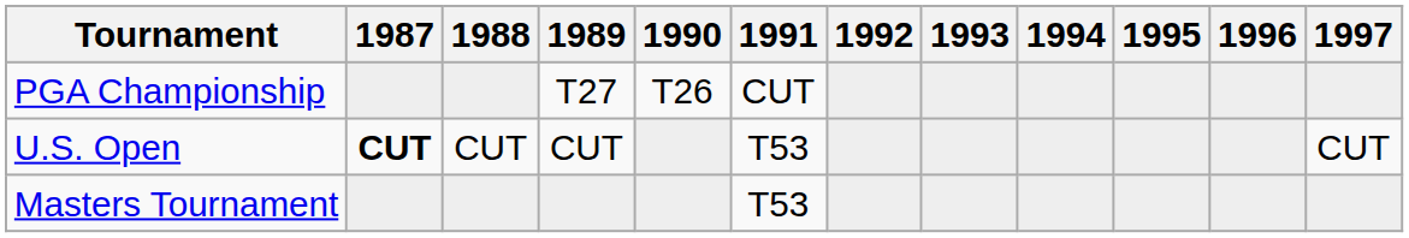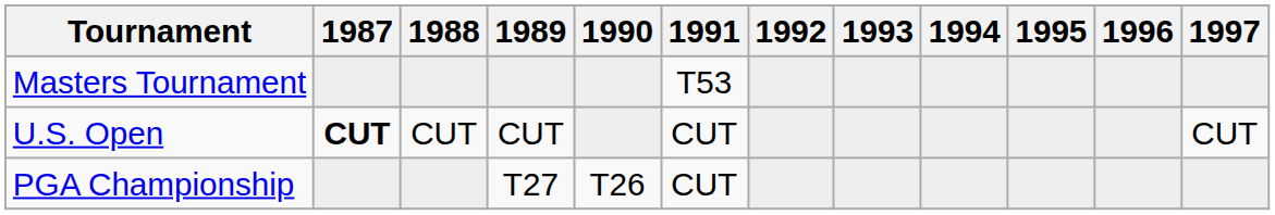rows swapped: Masters Tournament <-> PGA Championship
U.S. Open | 1991: T53 -> CUT
